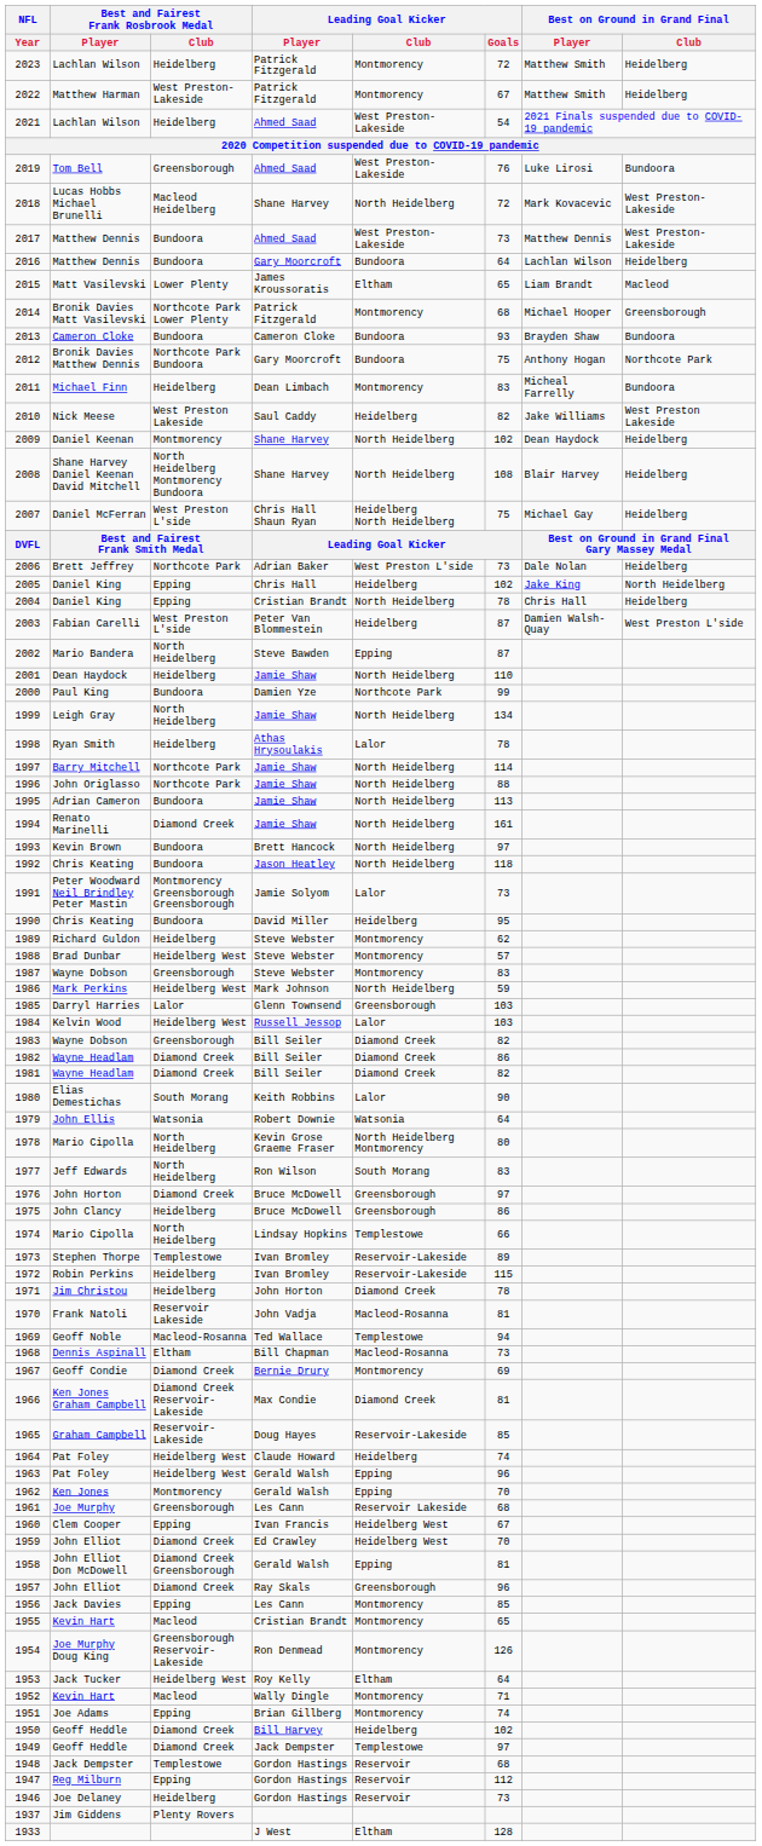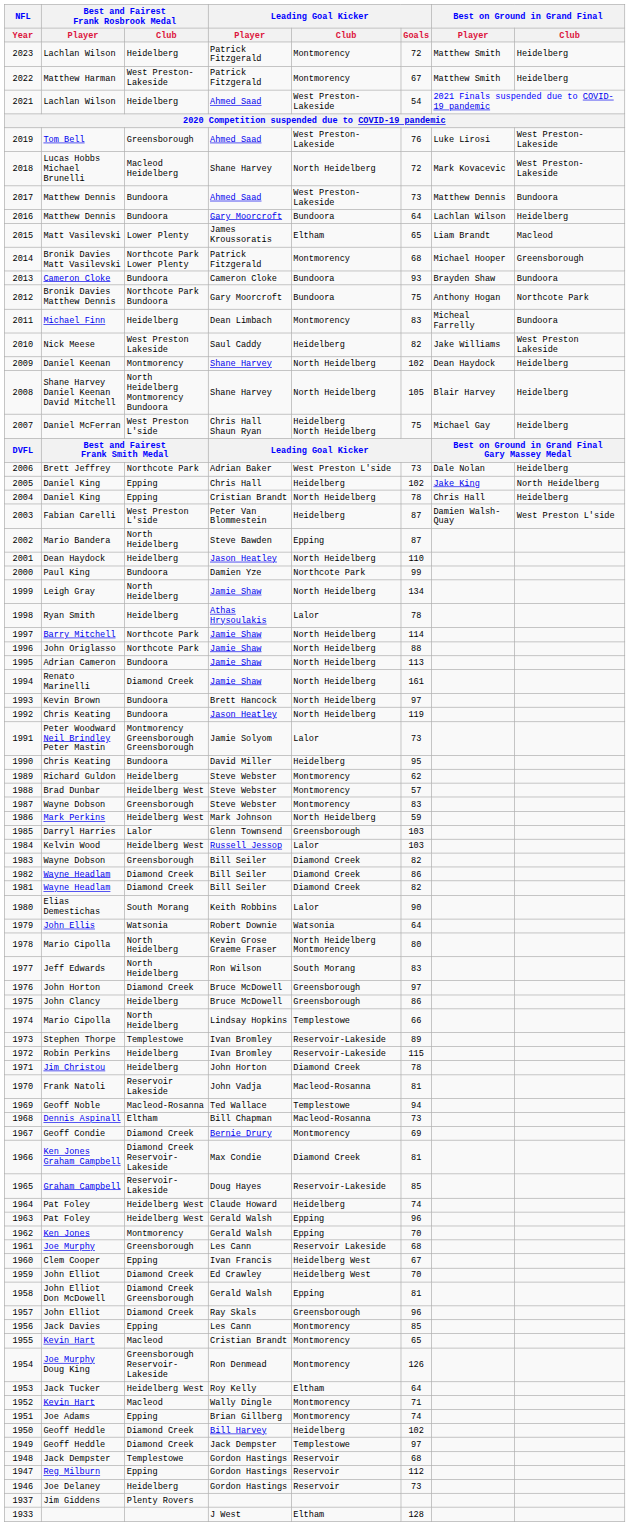2019 | Best on Ground in Grand Final / Club: Bundoora -> West Preston-Lakeside
2017 | Best on Ground in Grand Final / Club: West Preston-Lakeside -> Bundoora
2008 | Leading Goal Kicker / Goals: 108 -> 105
2001 | Leading Goal Kicker / Player: Jamie Shaw -> Jason Heatley
1992 | Leading Goal Kicker / Goals: 118 -> 119
